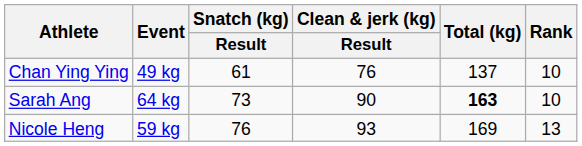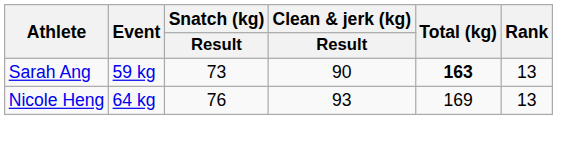- row: Chan Ying Ying | 49 kg | 61 | 76 | 137 | 10
Sarah Ang | Event: 64 kg -> 59 kg
Sarah Ang | Rank: 10 -> 13
Nicole Heng | Event: 59 kg -> 64 kg
